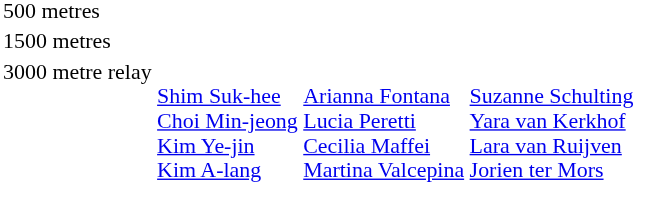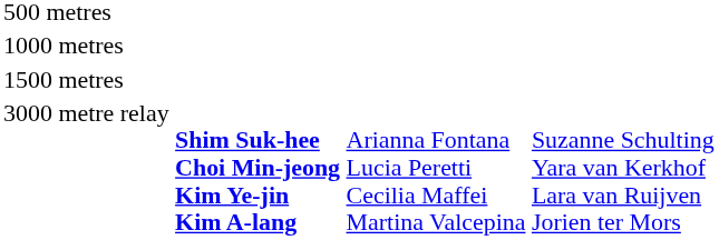+ row: 1000 metres
3000 metre relay | column 2: normal -> bold
